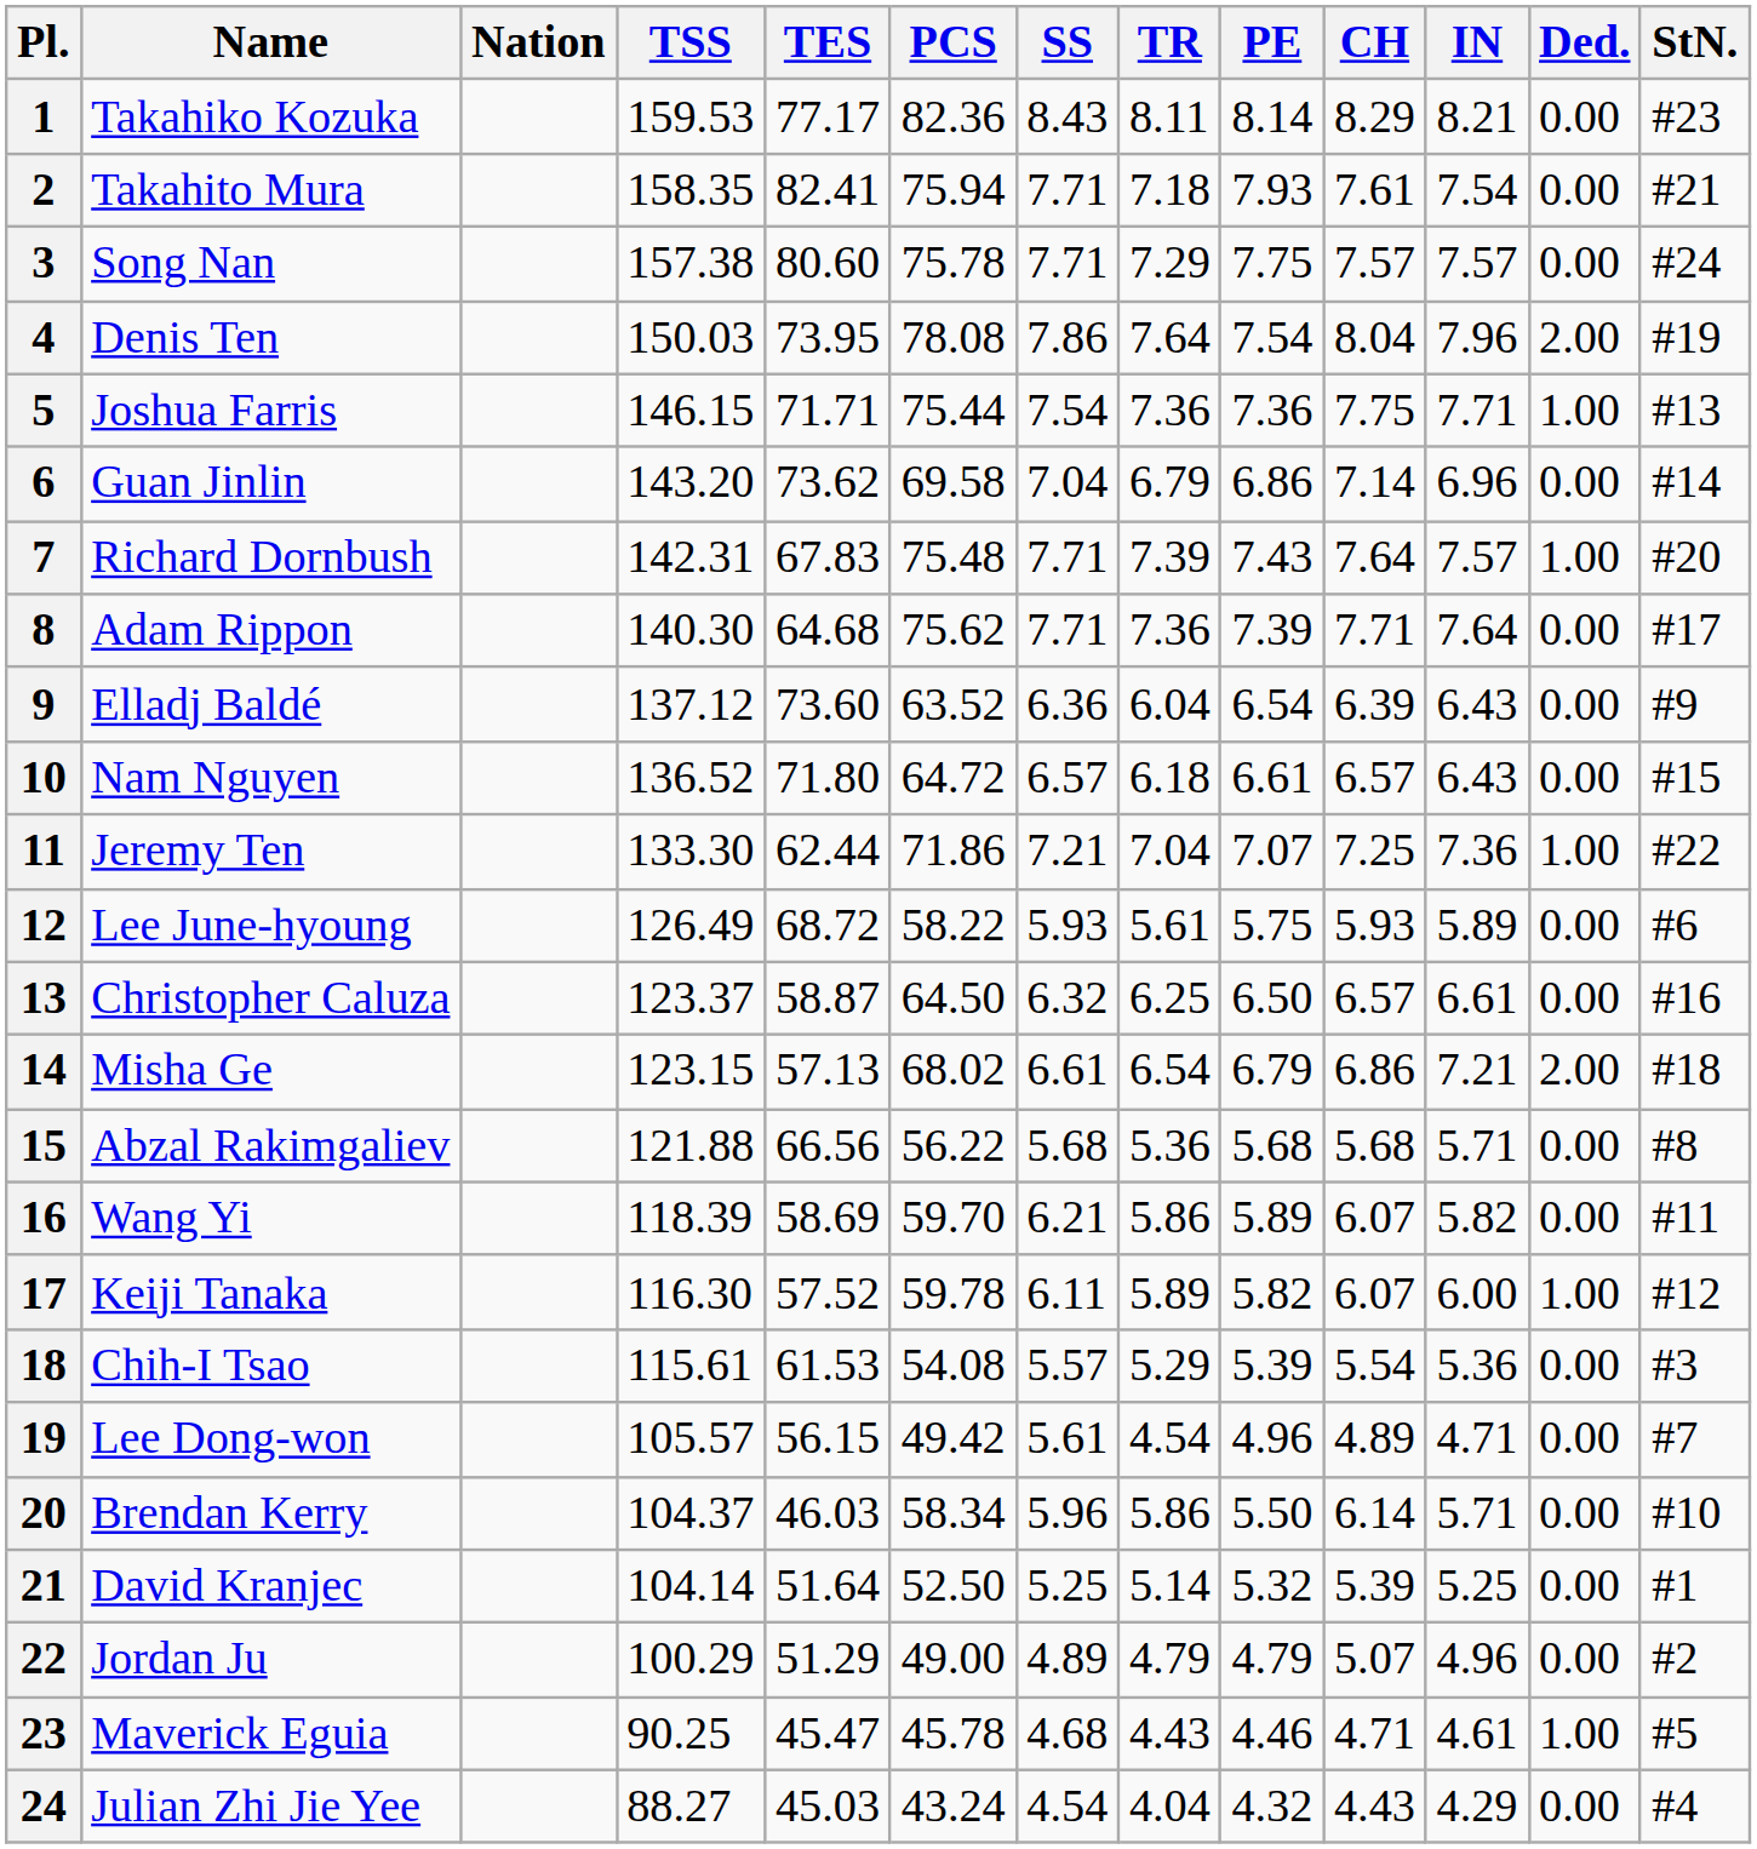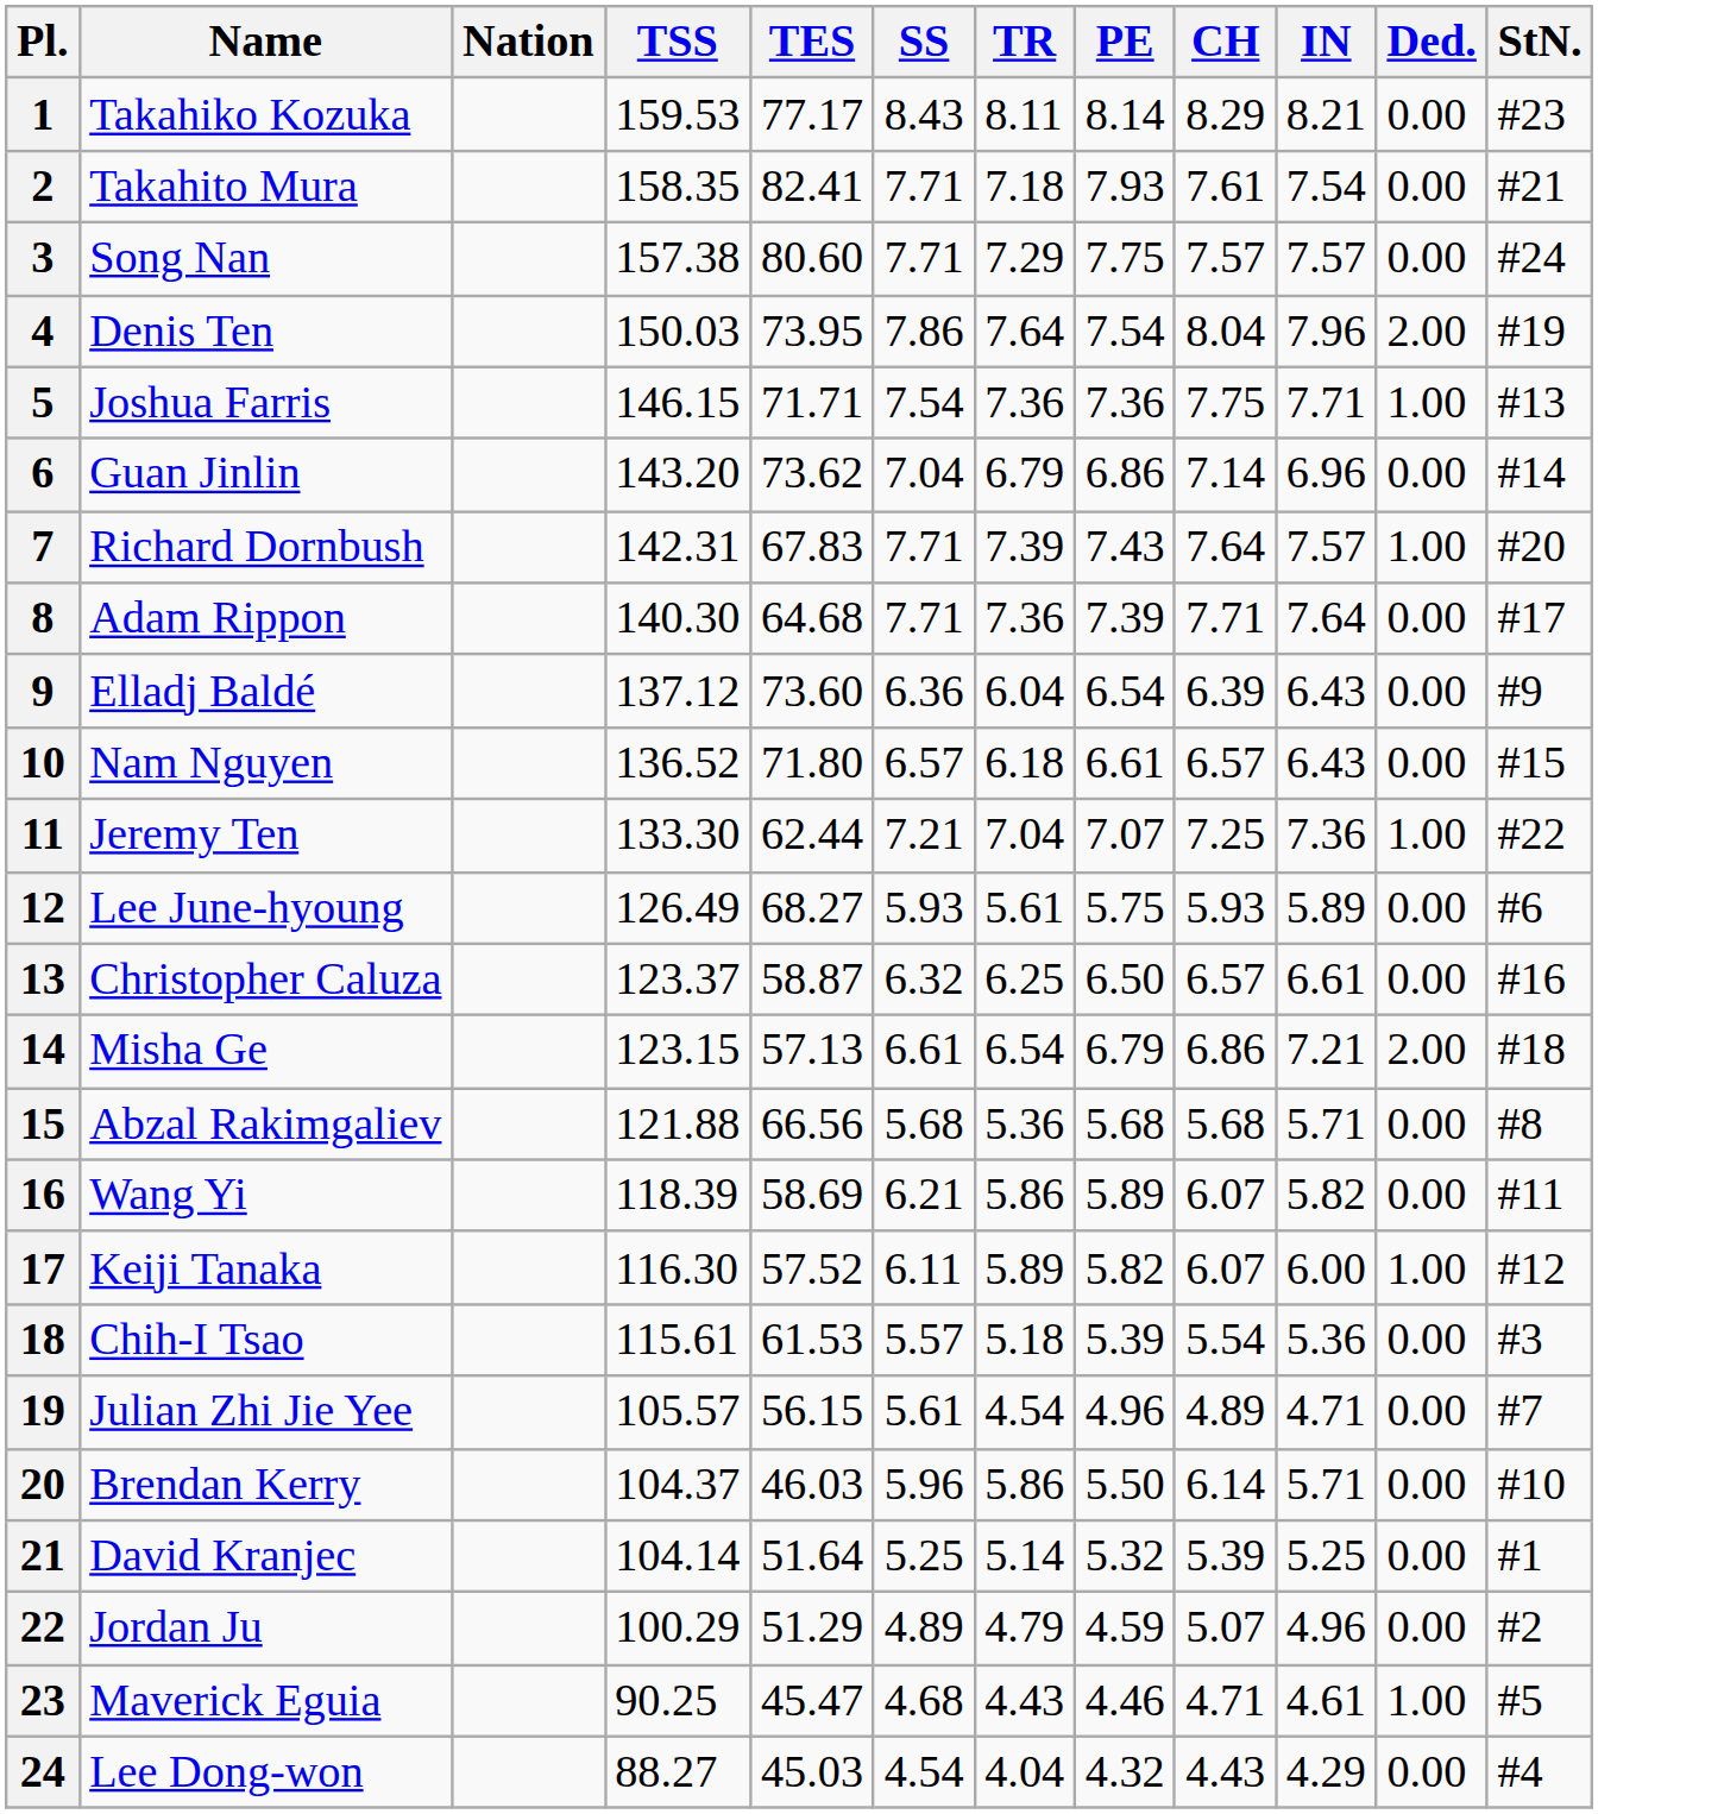- column: PCS | 82.36 | 75.94 | 75.78 | 78.08 | 75.44 | 69.58 | 75.48 | 75.62 | 63.52 | 64.72 | 71.86 | 58.22 | 64.50 | 68.02 | 56.22 | 59.70 | 59.78 | 54.08 | 49.42 | 58.34 | 52.50 | 49.00 | 45.78 | 43.24
12 | TES: 68.72 -> 68.27
18 | TR: 5.29 -> 5.18
19 | Name: Lee Dong-won -> Julian Zhi Jie Yee
22 | PE: 4.79 -> 4.59
24 | Name: Julian Zhi Jie Yee -> Lee Dong-won
